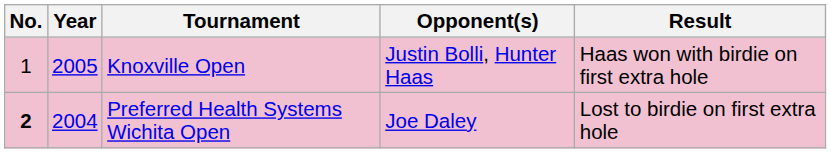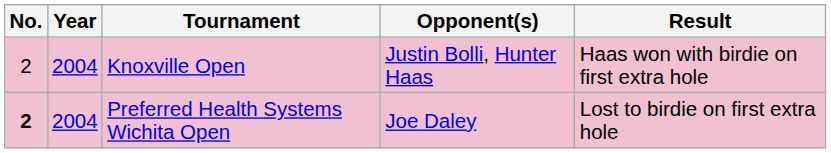Knoxville Open | No.: 1 -> 2
Knoxville Open | Year: 2005 -> 2004
